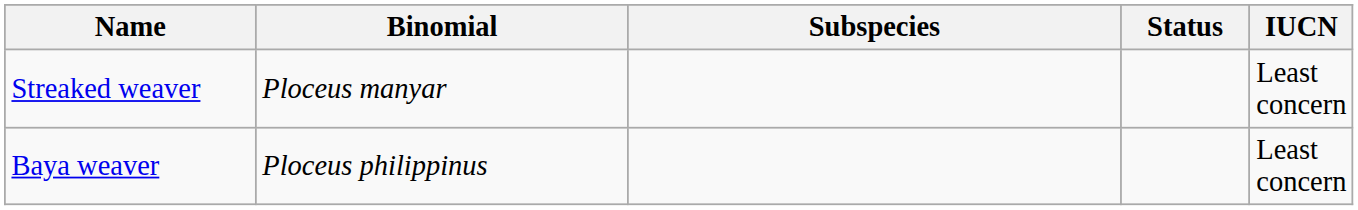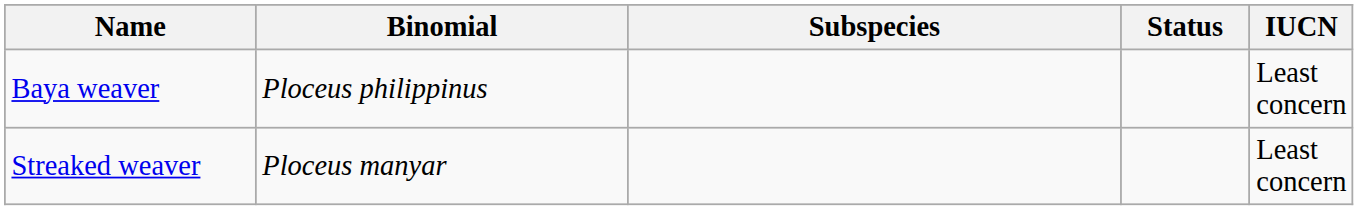rows swapped: Streaked weaver <-> Baya weaver
